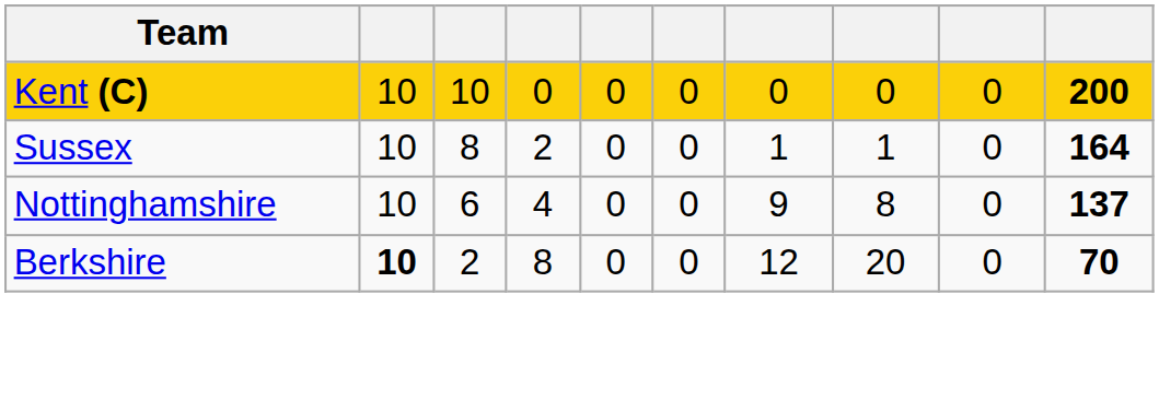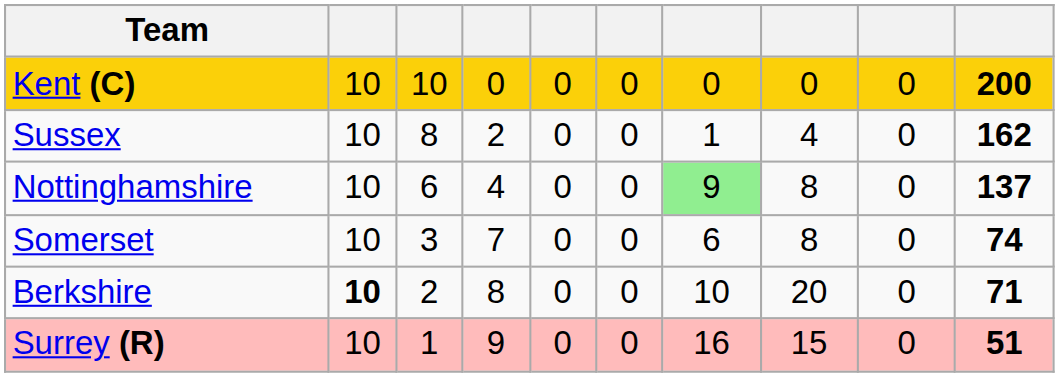Sussex | column 8: 1 -> 4
Sussex | column 10: 164 -> 162
Nottinghamshire | column 7: no background -> lightgreen background
+ row: Somerset | 10 | 3 | 7 | 0 | 0 | 6 | 8 | 0 | 74
Berkshire | column 7: 12 -> 10
Berkshire | column 10: 70 -> 71
+ row: Surrey (R) | 10 | 1 | 9 | 0 | 0 | 16 | 15 | 0 | 51
